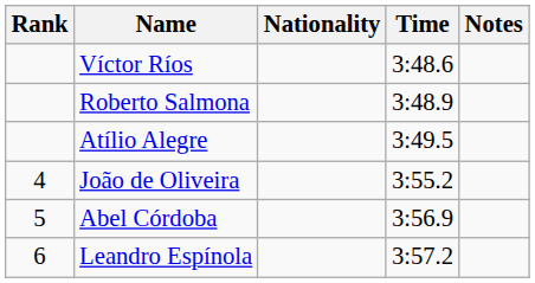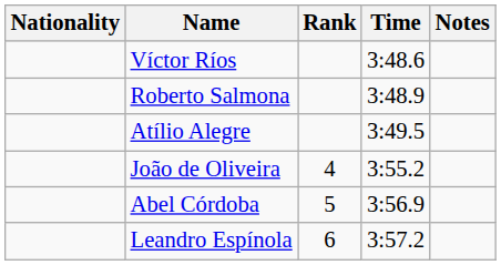columns swapped: Rank <-> Nationality
